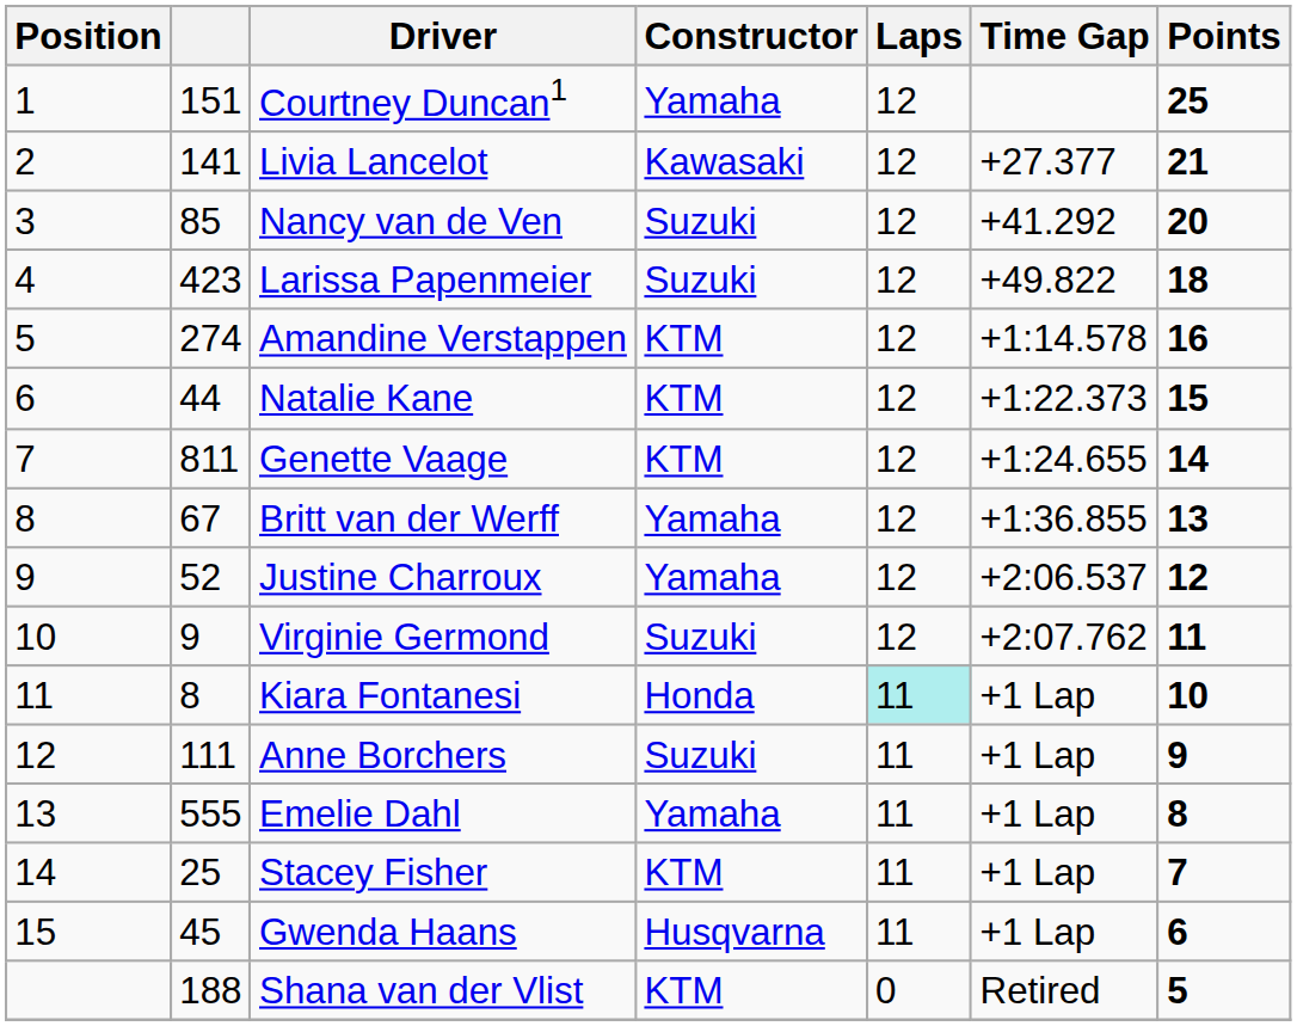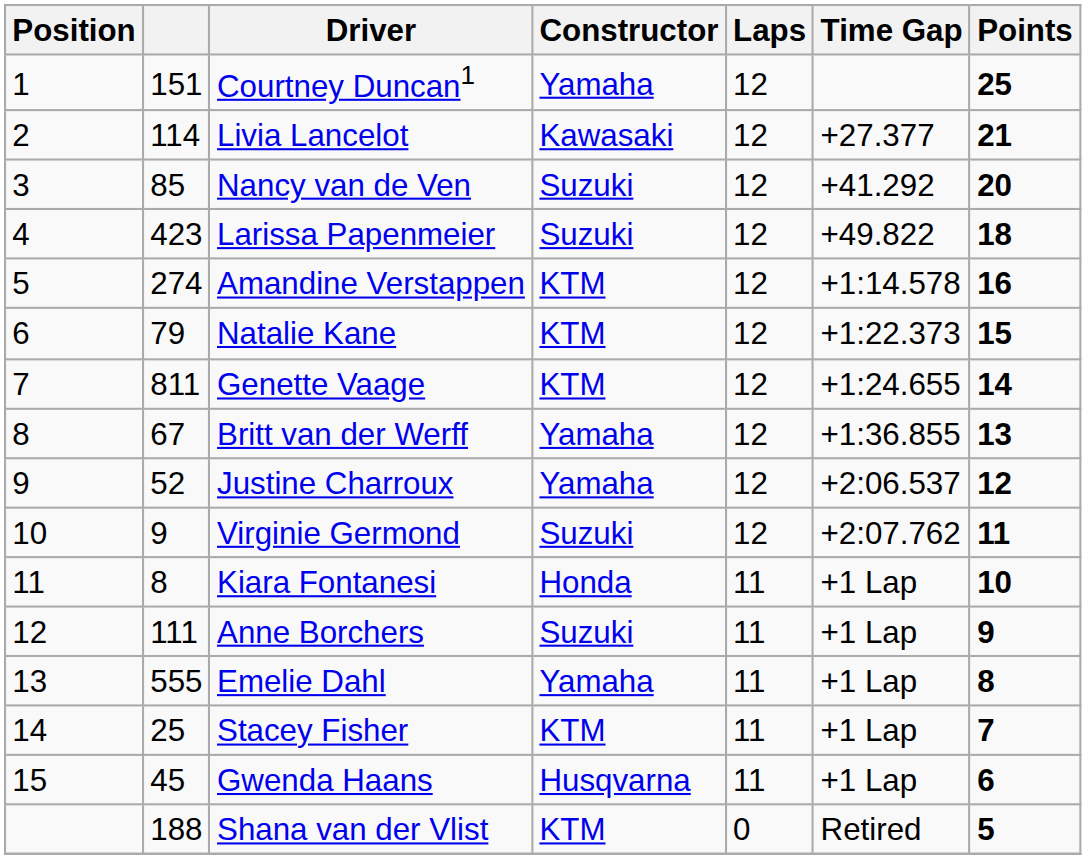Livia Lancelot | column 2: 141 -> 114
Natalie Kane | column 2: 44 -> 79
Kiara Fontanesi | Laps: paleturquoise background -> no background
